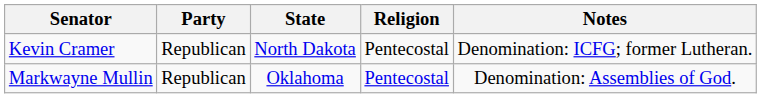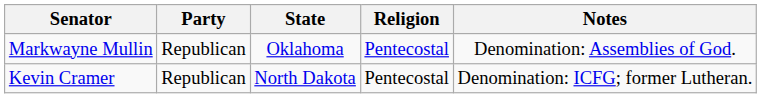rows swapped: Kevin Cramer <-> Markwayne Mullin
